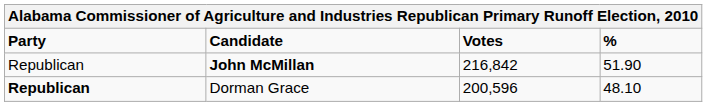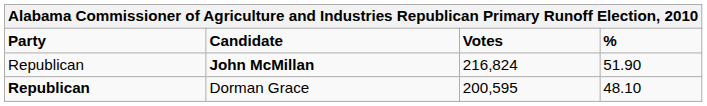John McMillan | Votes: 216,842 -> 216,824
Dorman Grace | Votes: 200,596 -> 200,595
